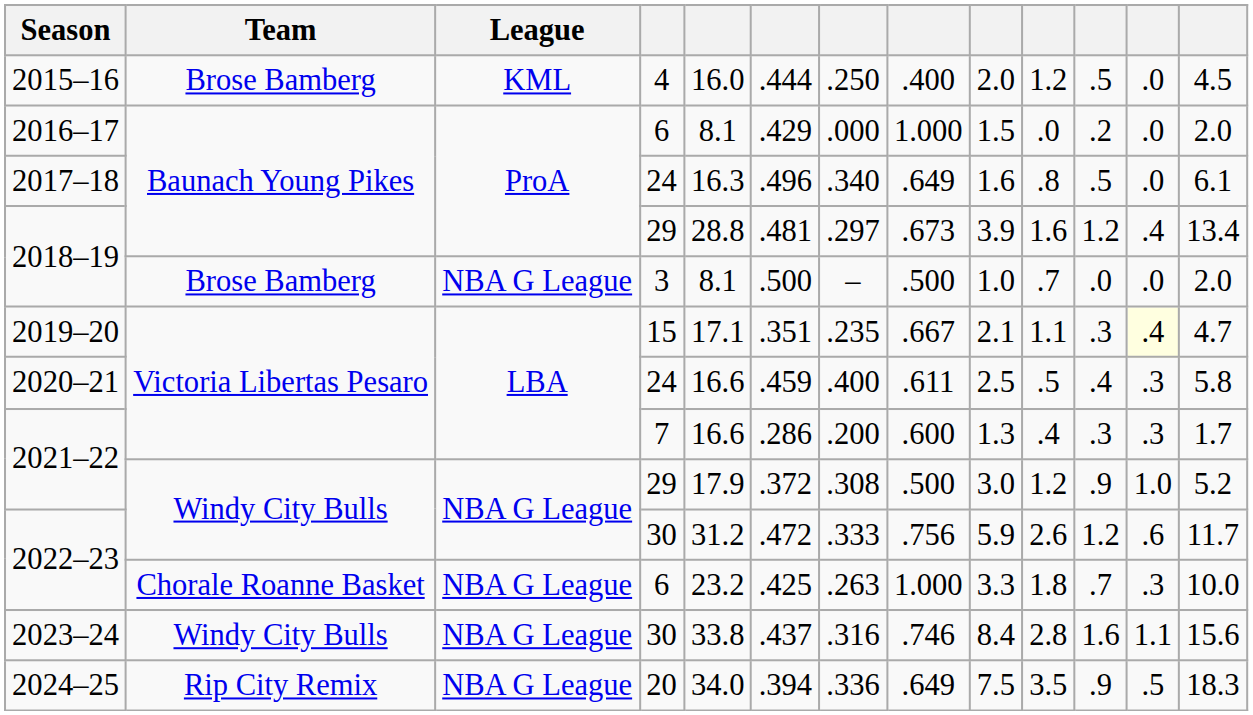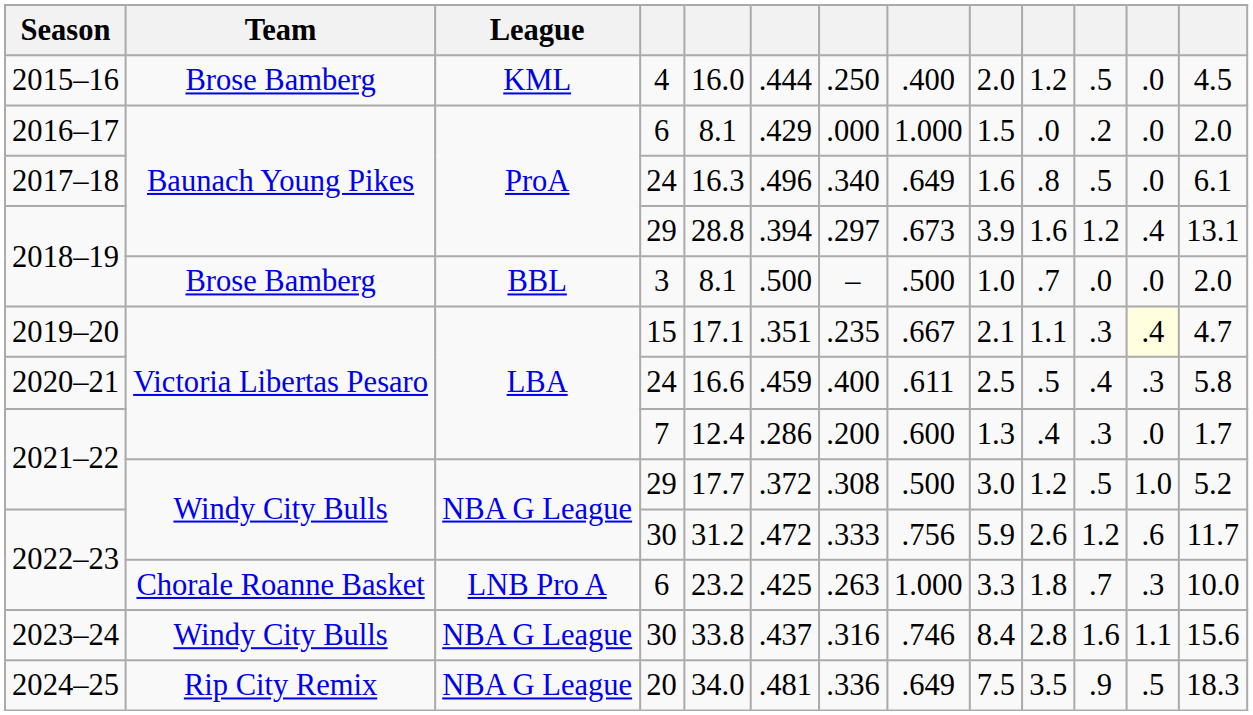2018–19 / 29 | column 6: .481 -> .394
2018–19 / 29 | column 13: 13.4 -> 13.1
2018–19 / 3 | League: NBA G League -> BBL
2021–22 / 7 | column 5: 16.6 -> 12.4
2021–22 / 7 | column 12: .3 -> .0
2021–22 / 29 | column 5: 17.9 -> 17.7
2021–22 / 29 | column 11: .9 -> .5
2022–23 / 6 | League: NBA G League -> LNB Pro A
2024–25 | column 6: .394 -> .481
